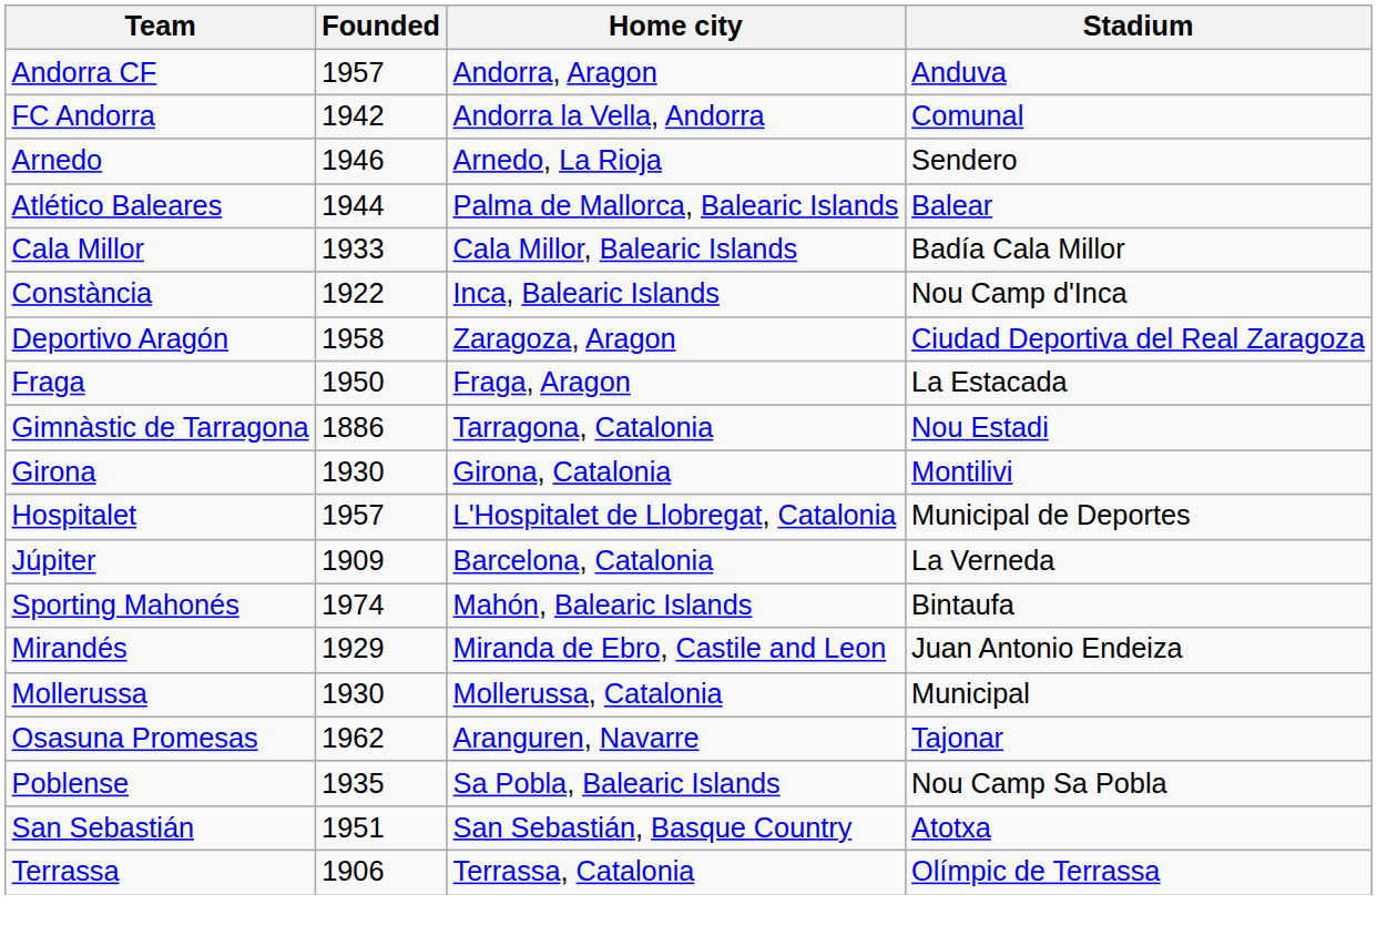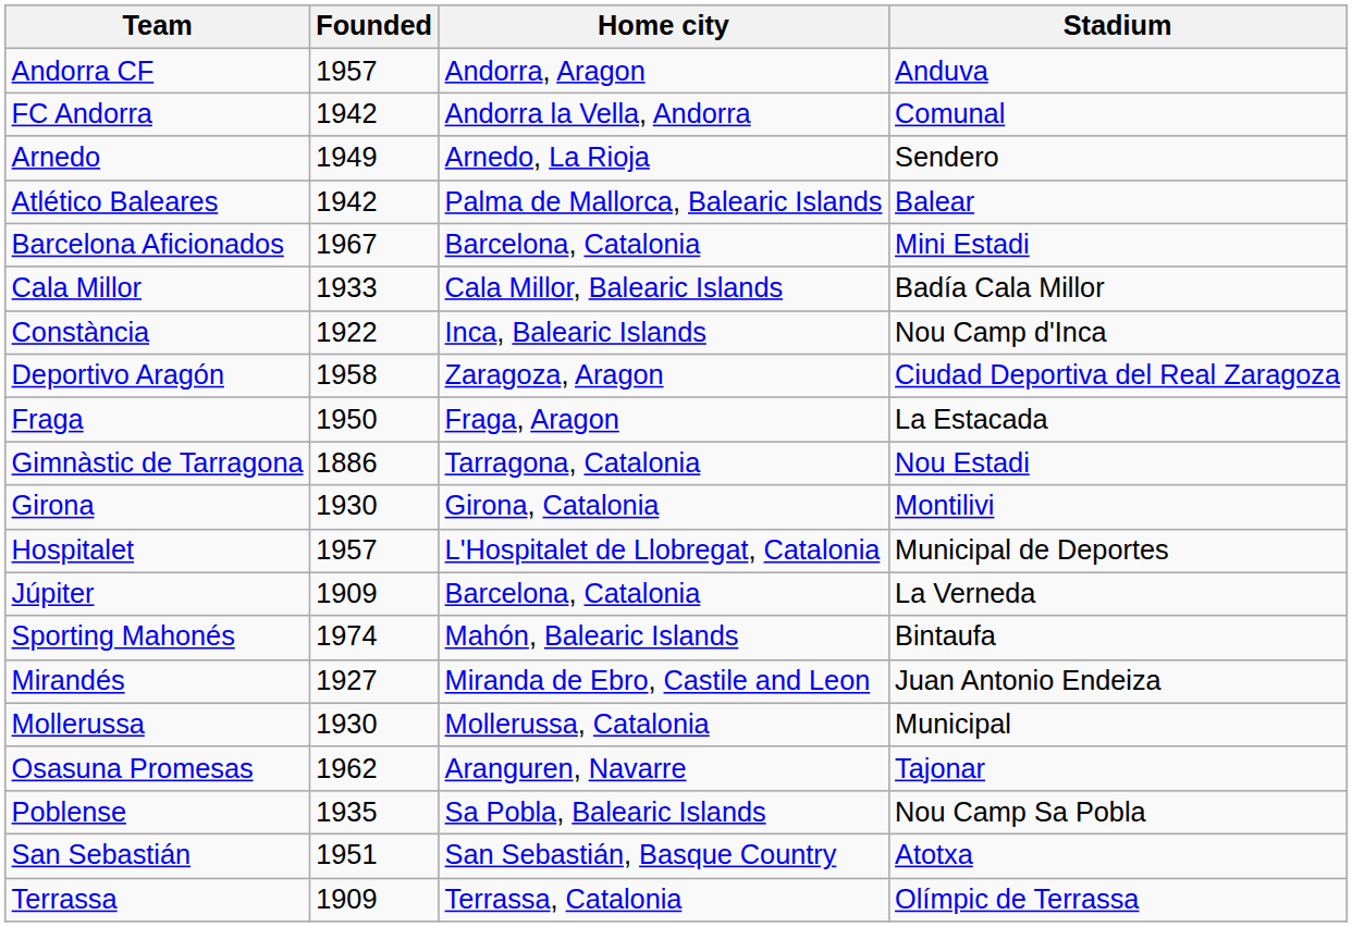Arnedo | Founded: 1946 -> 1949
Atlético Baleares | Founded: 1944 -> 1942
+ row: Barcelona Aficionados | 1967 | Barcelona, Catalonia | Mini Estadi
Mirandés | Founded: 1929 -> 1927
Terrassa | Founded: 1906 -> 1909
